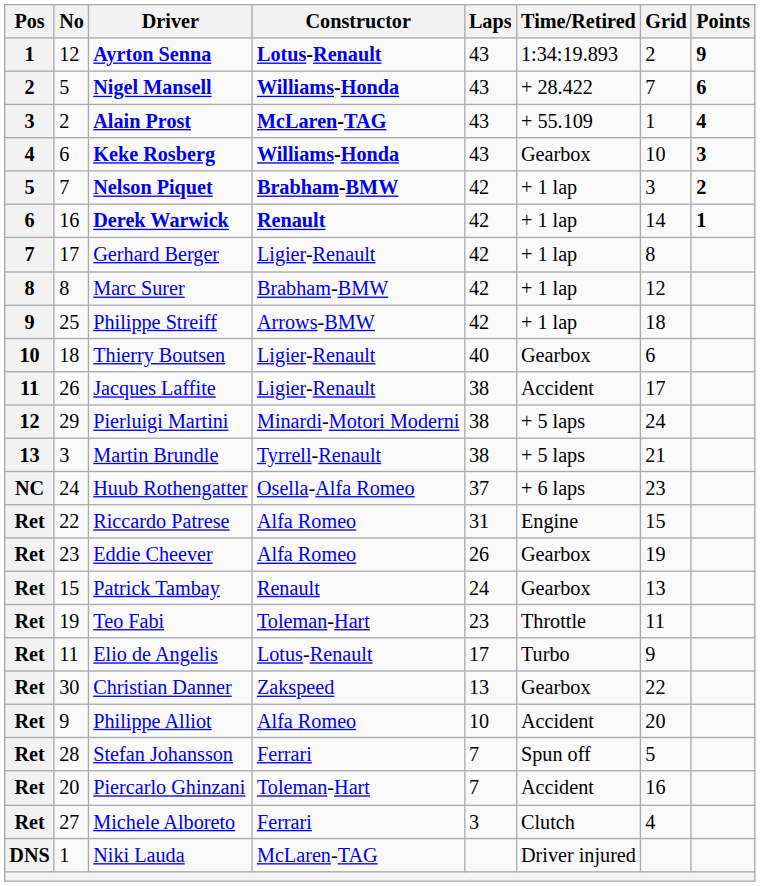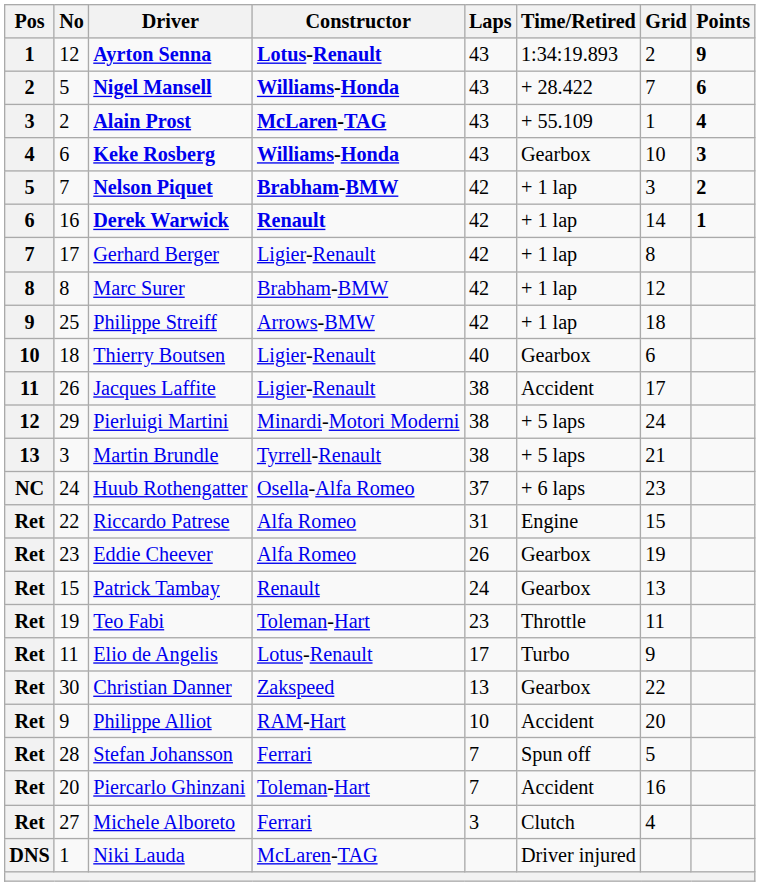Philippe Alliot | Constructor: Alfa Romeo -> RAM-Hart
